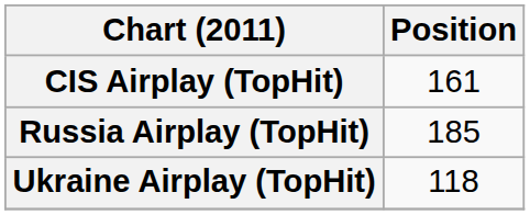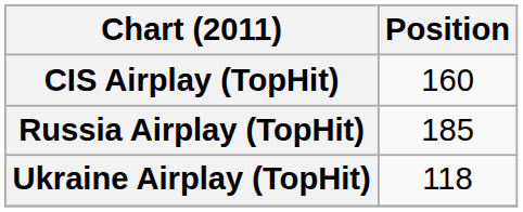CIS Airplay (TopHit) | Position: 161 -> 160
